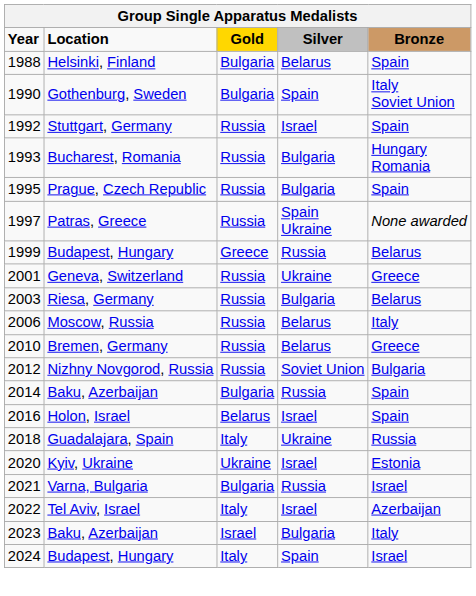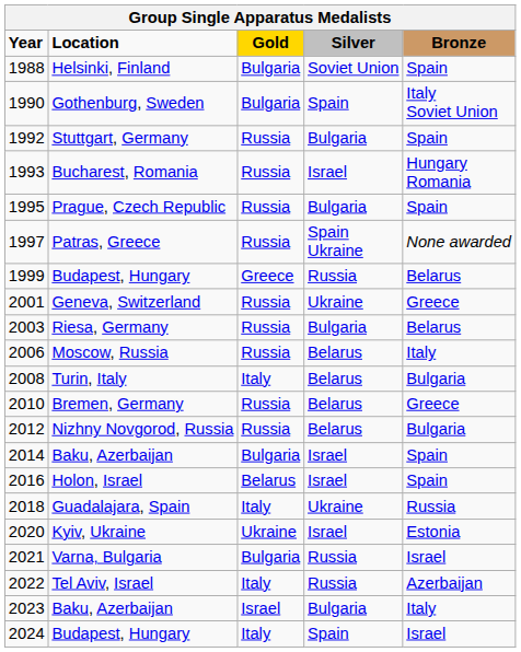Helsinki, Finland | Silver: Belarus -> Soviet Union
Stuttgart, Germany | Silver: Israel -> Bulgaria
Bucharest, Romania | Silver: Bulgaria -> Israel
+ row: 2008 | Turin, Italy | Italy | Belarus | Bulgaria
Nizhny Novgorod, Russia | Silver: Soviet Union -> Belarus
2014 / Baku, Azerbaijan | Silver: Russia -> Israel
Tel Aviv, Israel | Silver: Israel -> Russia
